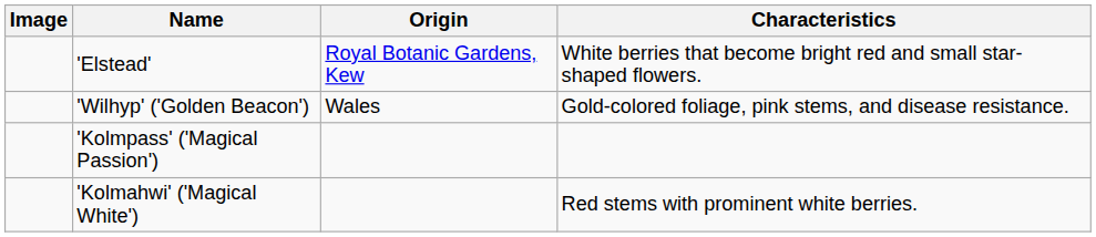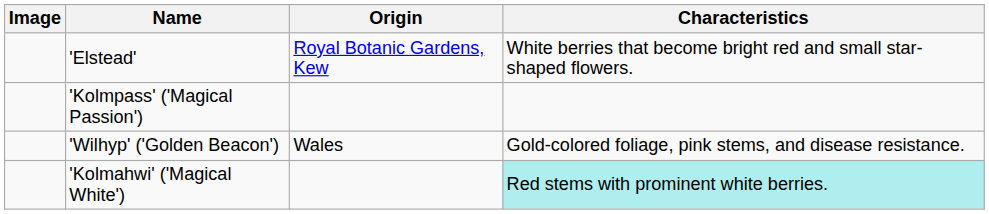rows swapped: 'Wilhyp' ('Golden Beacon') <-> 'Kolmpass' ('Magical Passion')
'Kolmahwi' ('Magical White') | Characteristics: no background -> paleturquoise background
